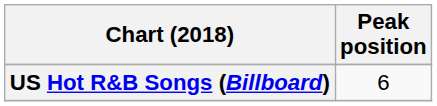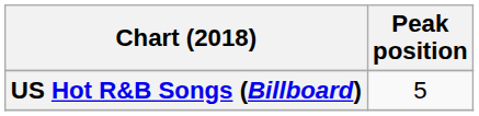US Hot R&B Songs (Billboard) | Peak position: 6 -> 5
